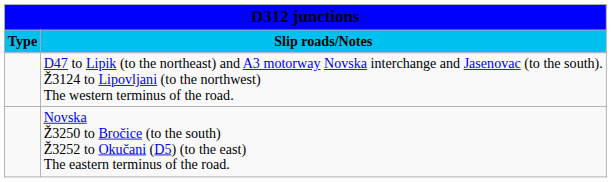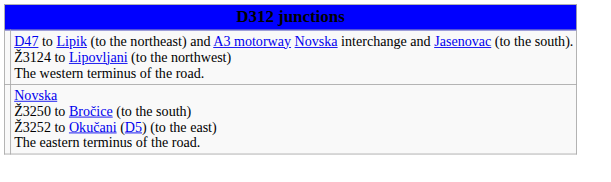- row: Type | Slip roads/Notes
